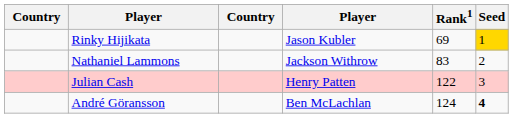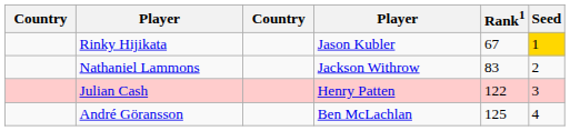Rinky Hijikata | Rank1: 69 -> 67
André Göransson | Rank1: 124 -> 125
André Göransson | Seed: bold -> normal
